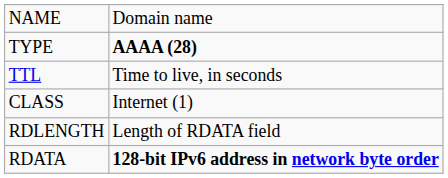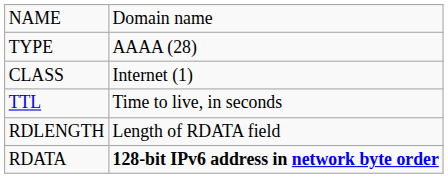TYPE | column 2: bold -> normal
rows swapped: CLASS <-> TTL
